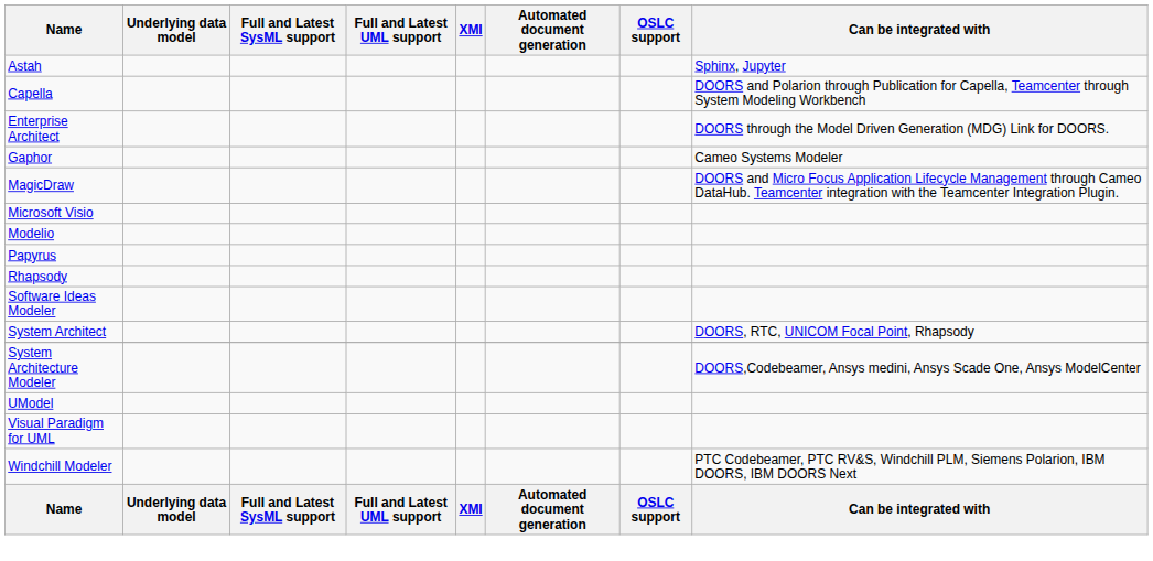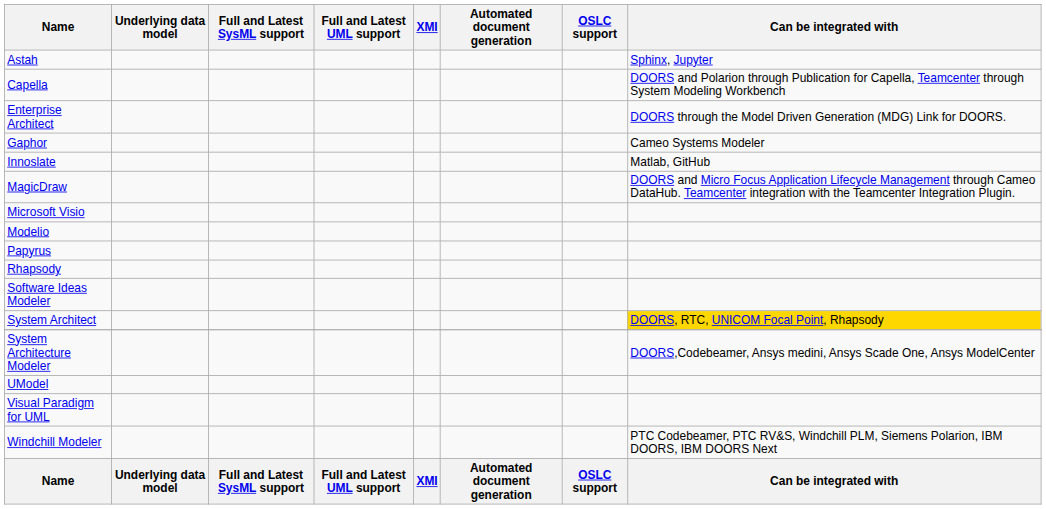+ row: Innoslate | Matlab, GitHub
System Architect | Can be integrated with: no background -> gold background
